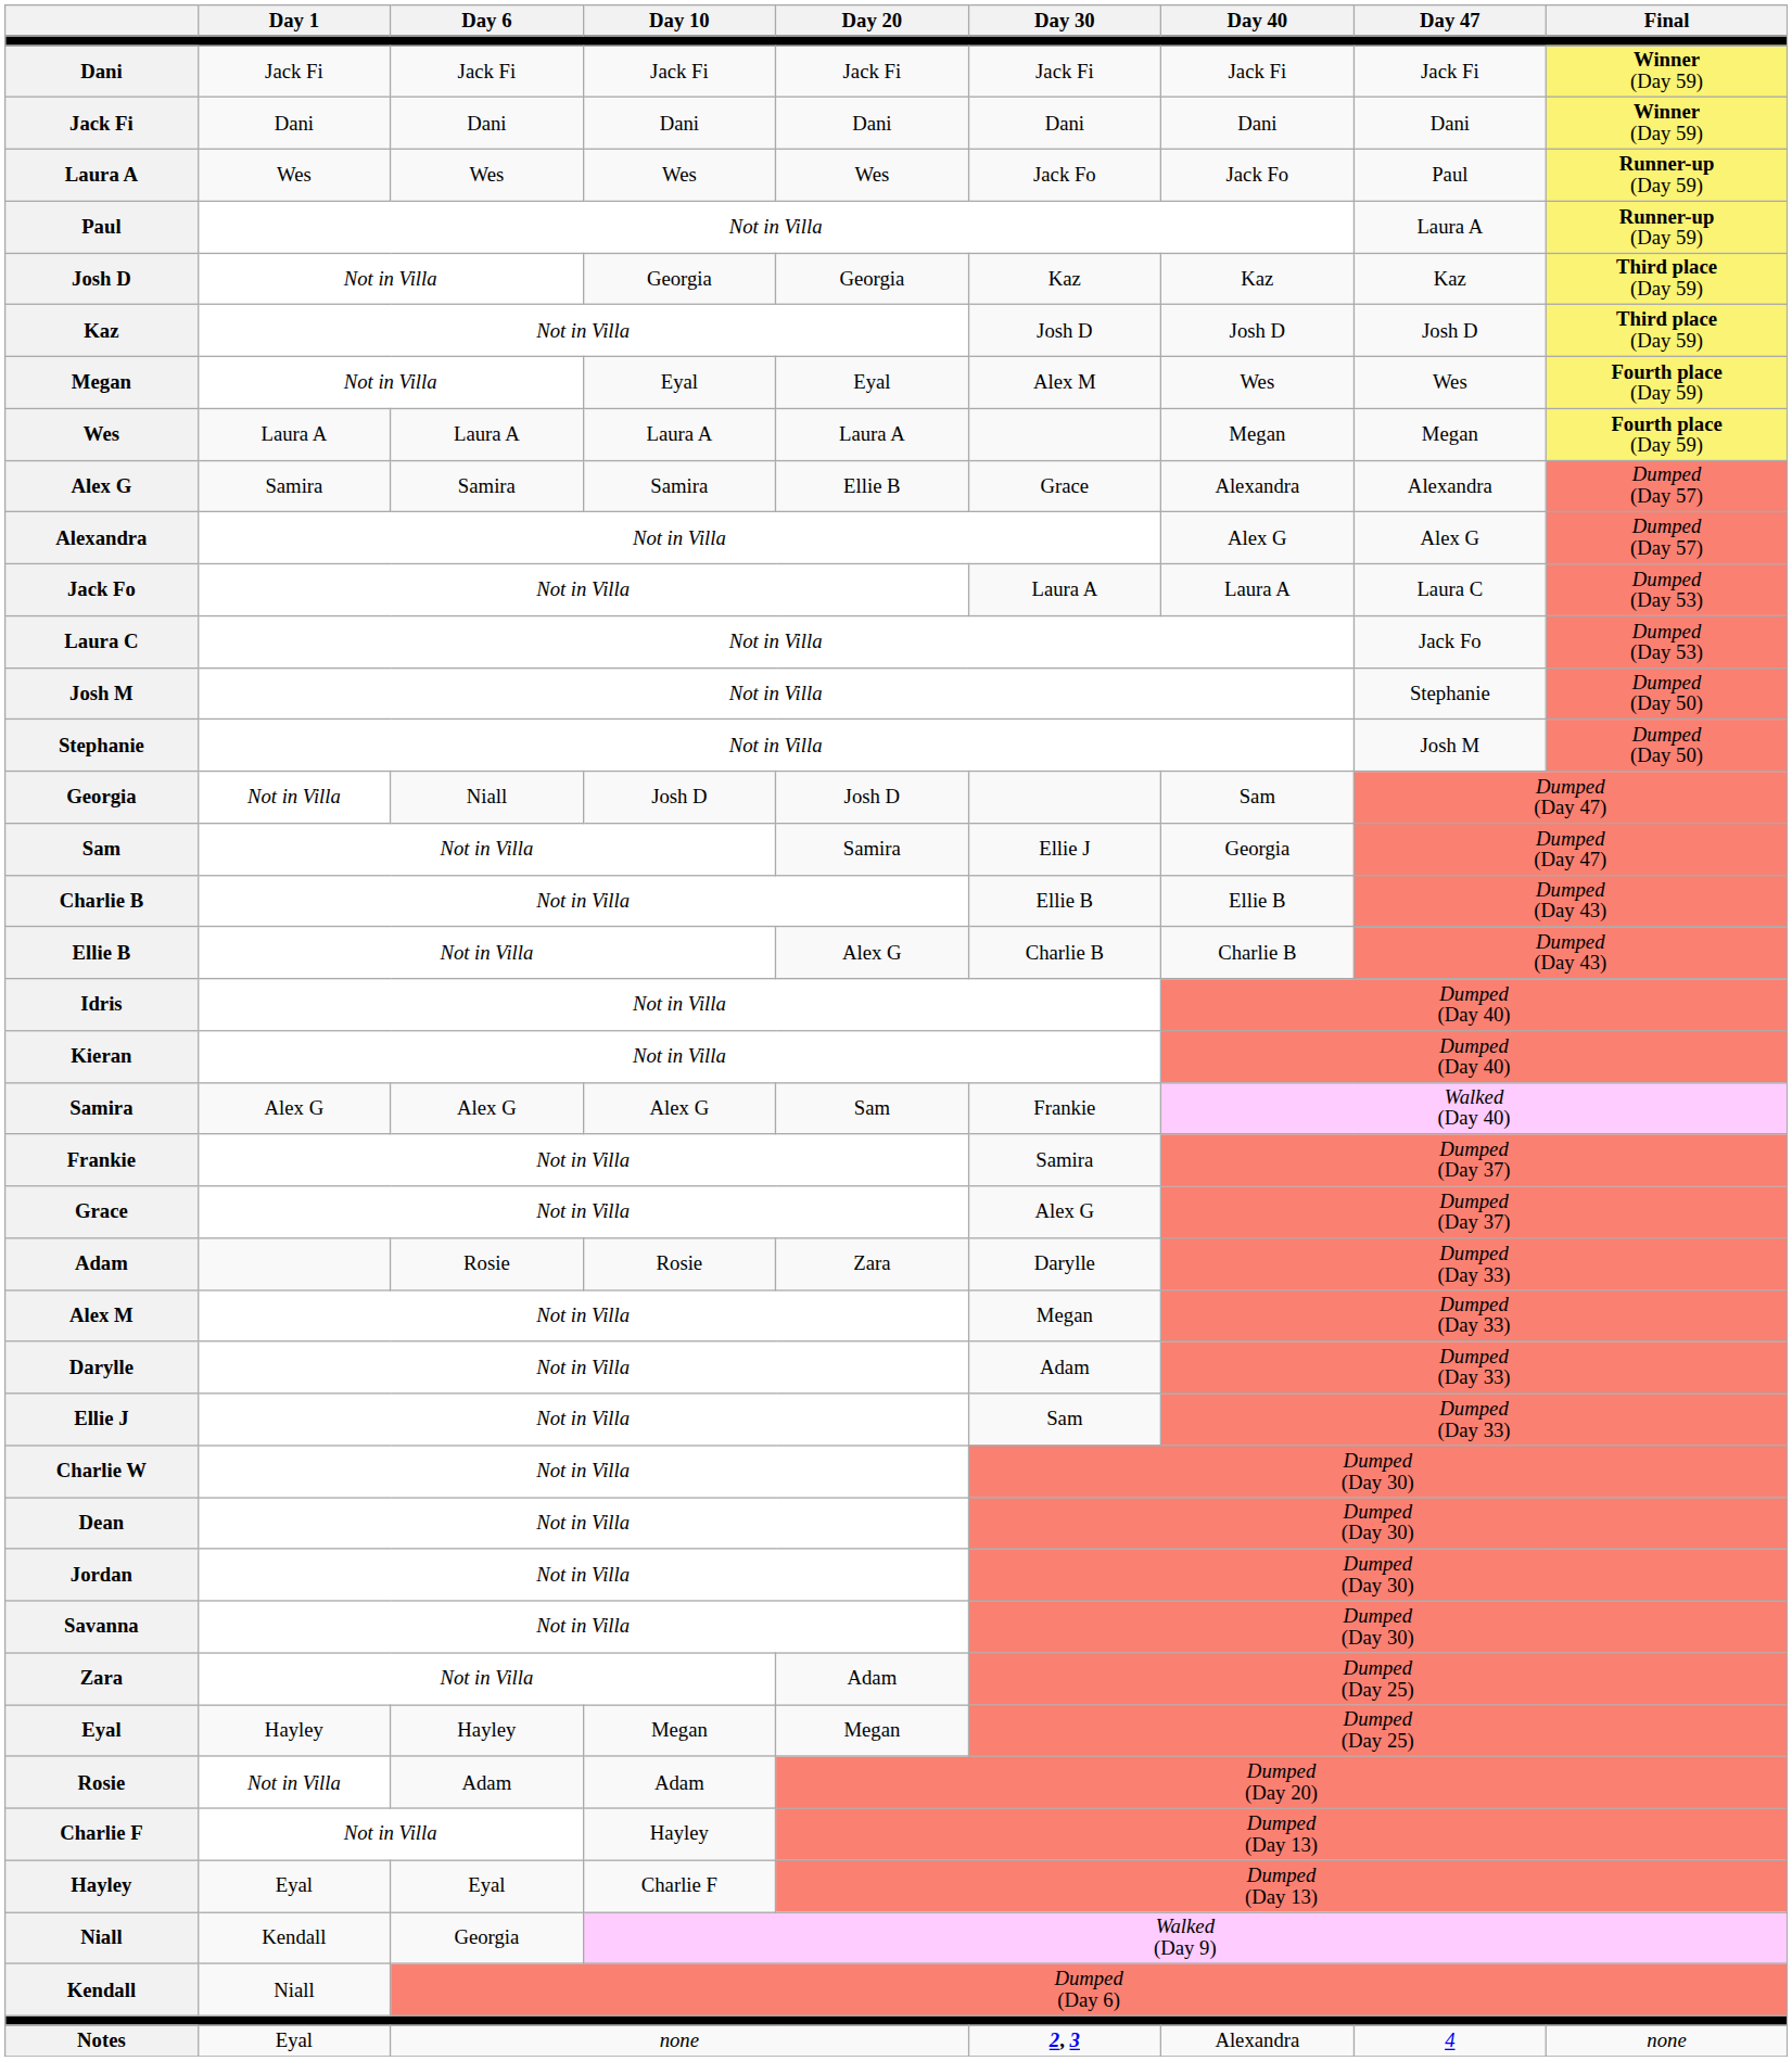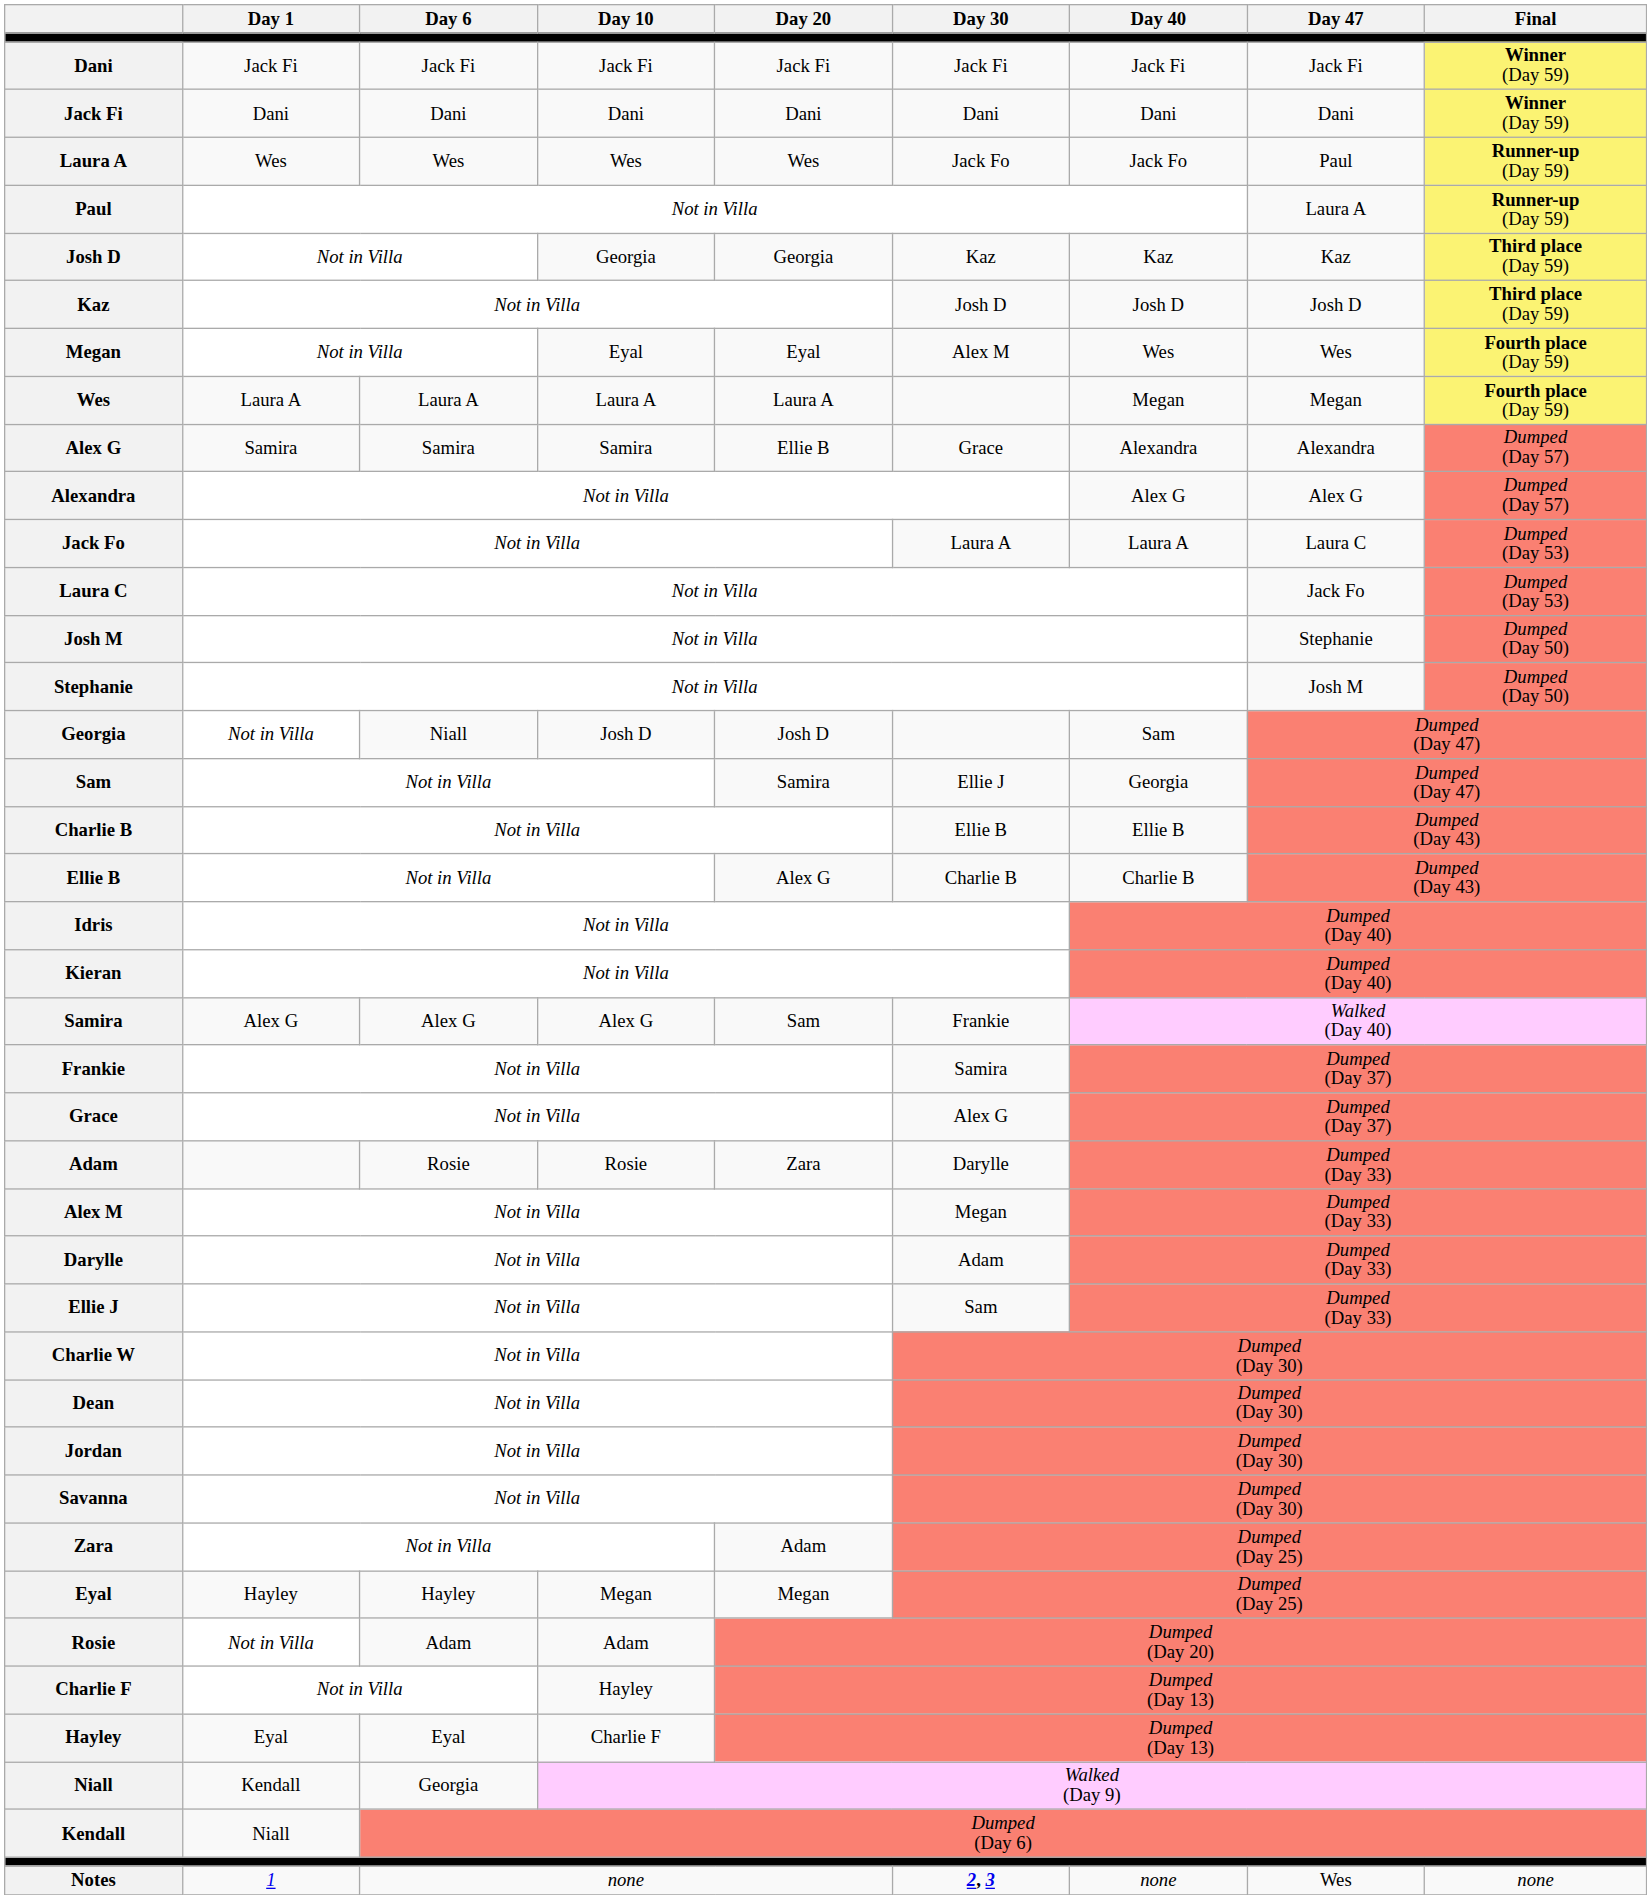Notes | Day 1: Eyal -> 1
Notes | Day 40: Alexandra -> none
Notes | Day 47: 4 -> Wes
